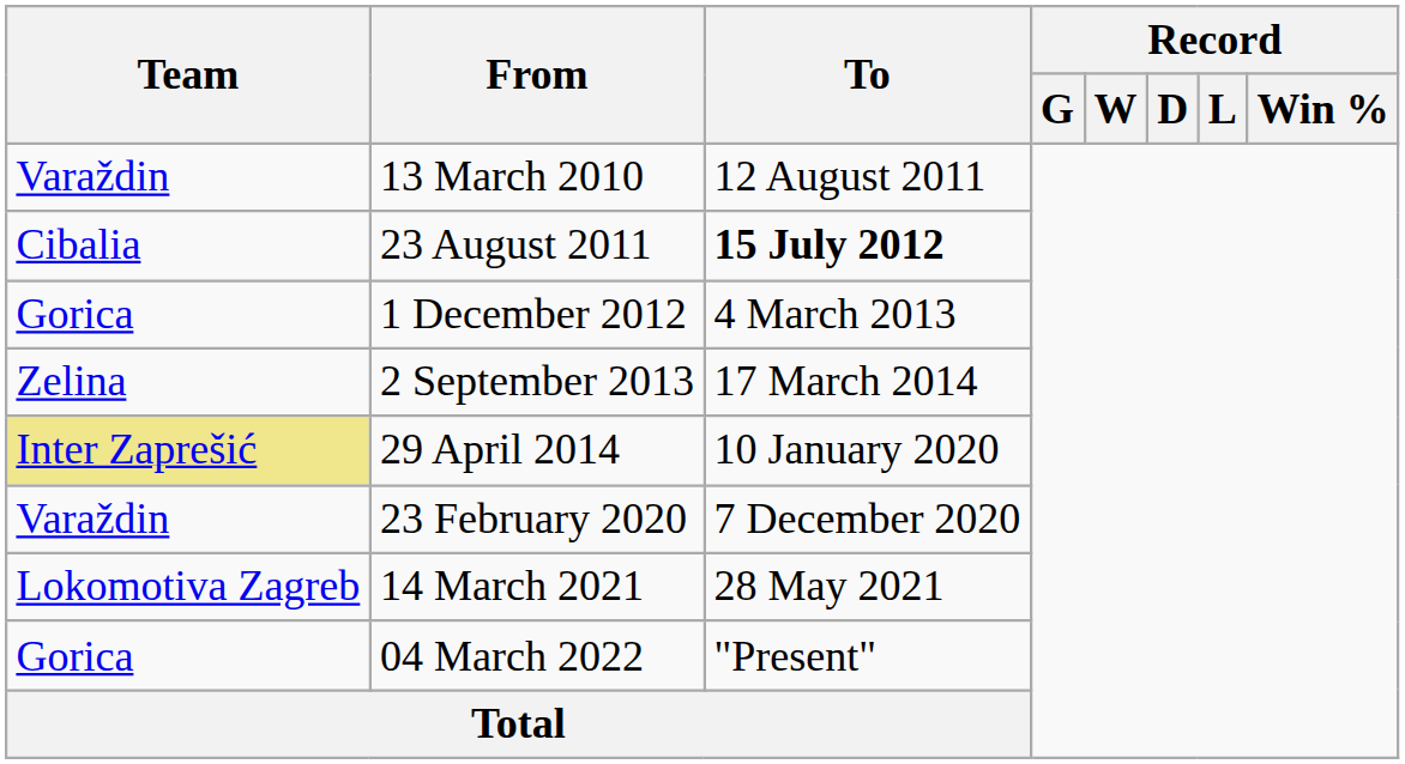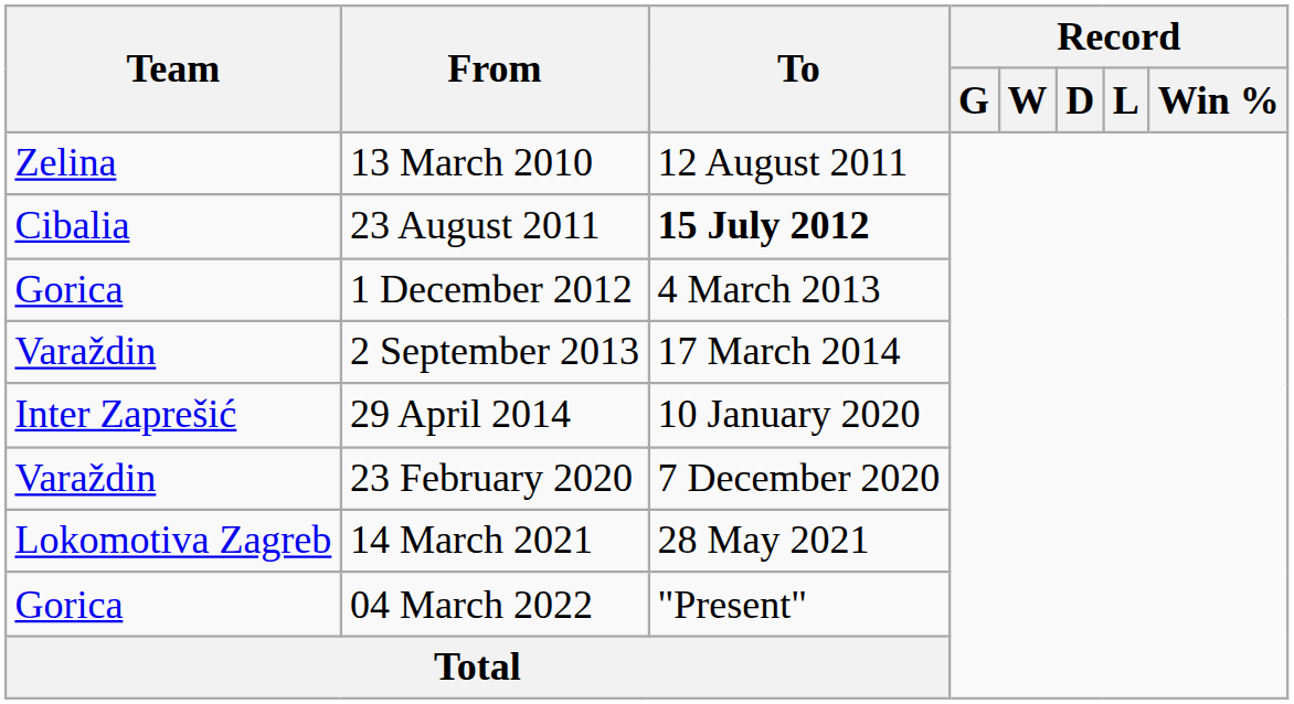13 March 2010 | Team: Varaždin -> Zelina
2 September 2013 | Team: Zelina -> Varaždin
29 April 2014 | Team: khaki background -> no background
